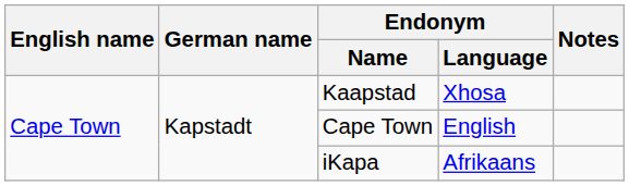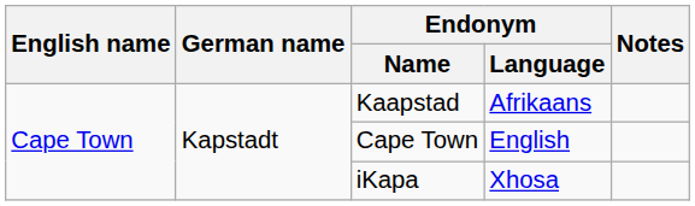Kaapstad | Endonym / Language: Xhosa -> Afrikaans
iKapa | Endonym / Language: Afrikaans -> Xhosa
